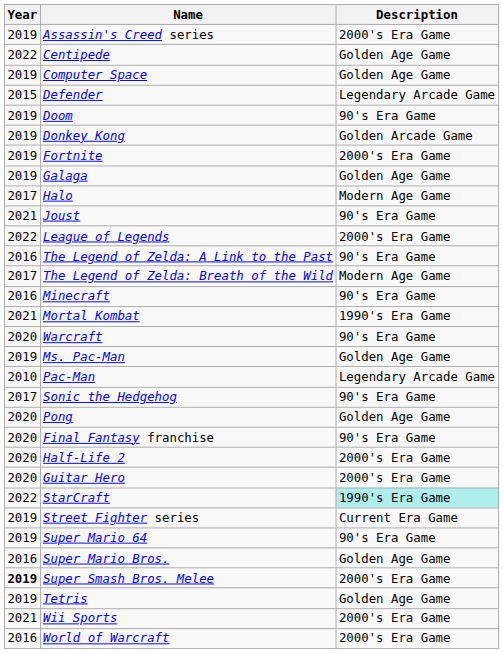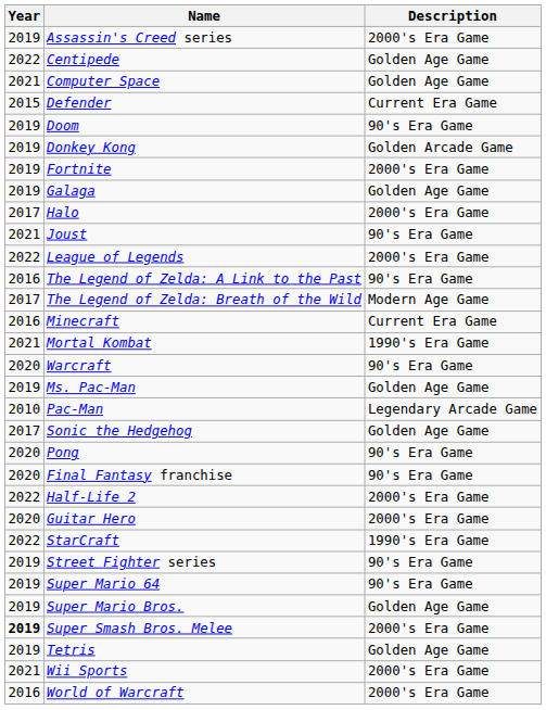Computer Space | Year: 2019 -> 2021
Defender | Description: Legendary Arcade Game -> Current Era Game
Halo | Description: Modern Age Game -> 2000's Era Game
Minecraft | Description: 90's Era Game -> Current Era Game
Sonic the Hedgehog | Description: 90's Era Game -> Golden Age Game
Pong | Description: Golden Age Game -> 90's Era Game
Half-Life 2 | Year: 2020 -> 2022
StarCraft | Description: paleturquoise background -> no background
Street Fighter series | Description: Current Era Game -> 90's Era Game
Super Mario Bros. | Year: 2016 -> 2019
